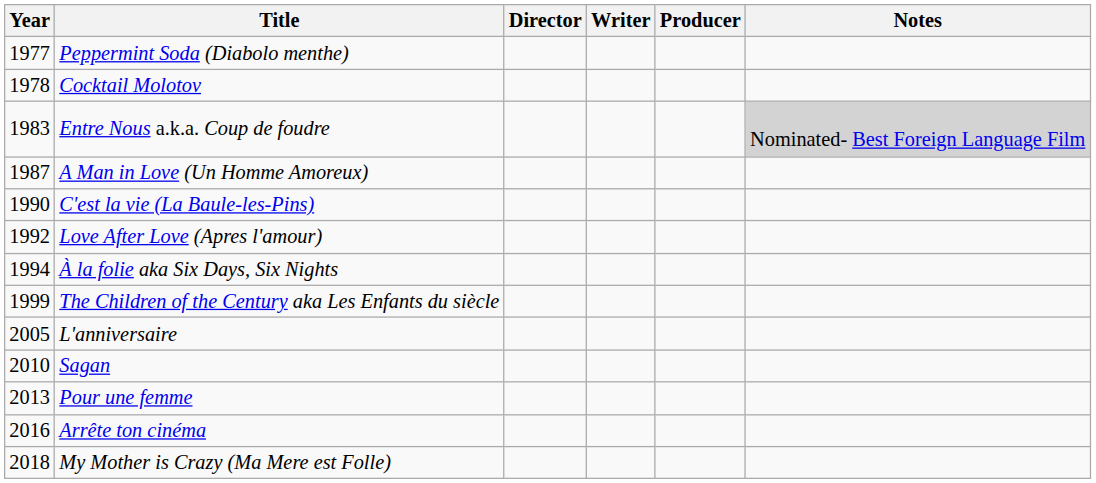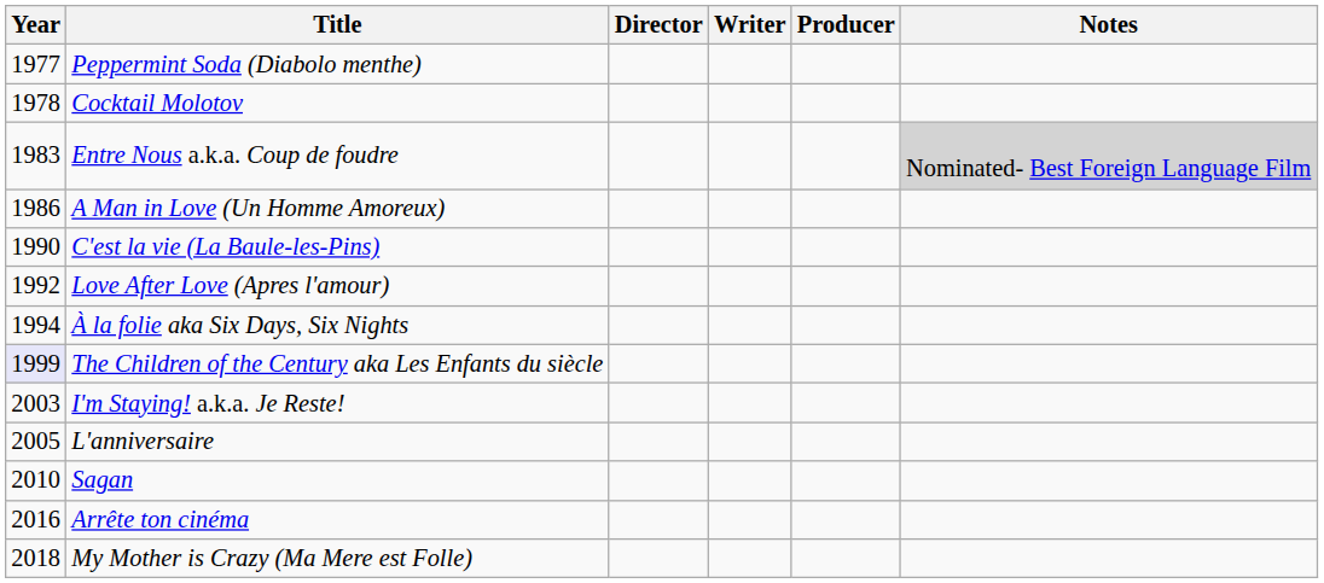A Man in Love (Un Homme Amoreux) | Year: 1987 -> 1986
The Children of the Century aka Les Enfants du siècle | Year: no background -> lavender background
+ row: 2003 | I'm Staying! a.k.a. Je Reste!
- row: 2013 | Pour une femme
